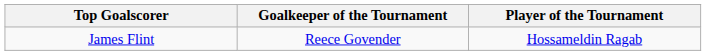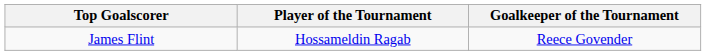columns swapped: Player of the Tournament <-> Goalkeeper of the Tournament
